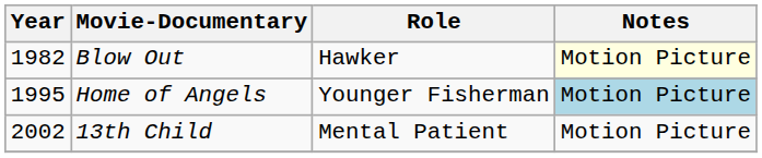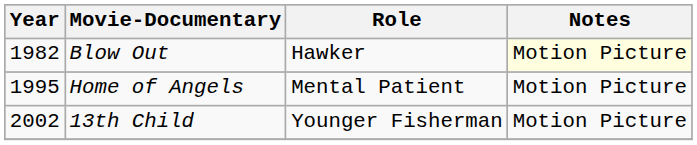Home of Angels | Role: Younger Fisherman -> Mental Patient
Home of Angels | Notes: lightblue background -> no background
13th Child | Role: Mental Patient -> Younger Fisherman
